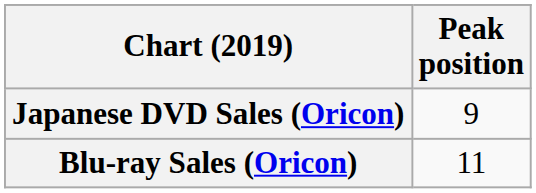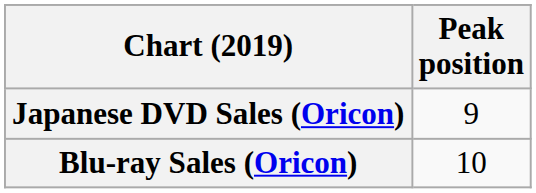Blu-ray Sales (Oricon) | Peak position: 11 -> 10
